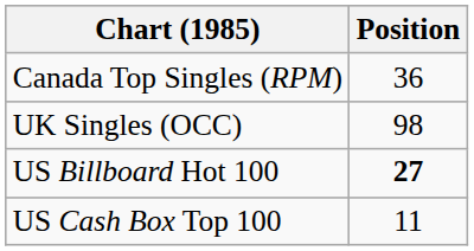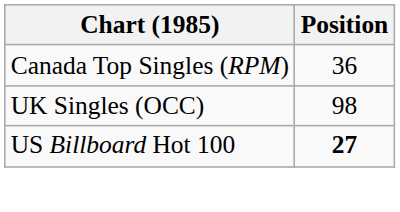- row: US Cash Box Top 100 | 11
